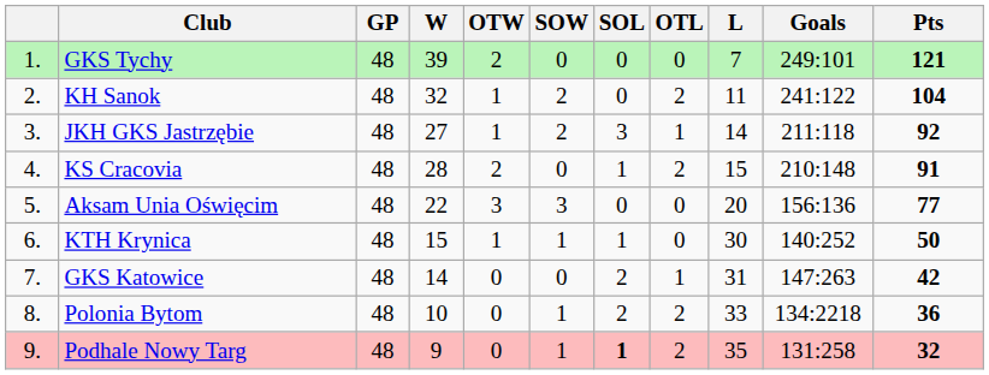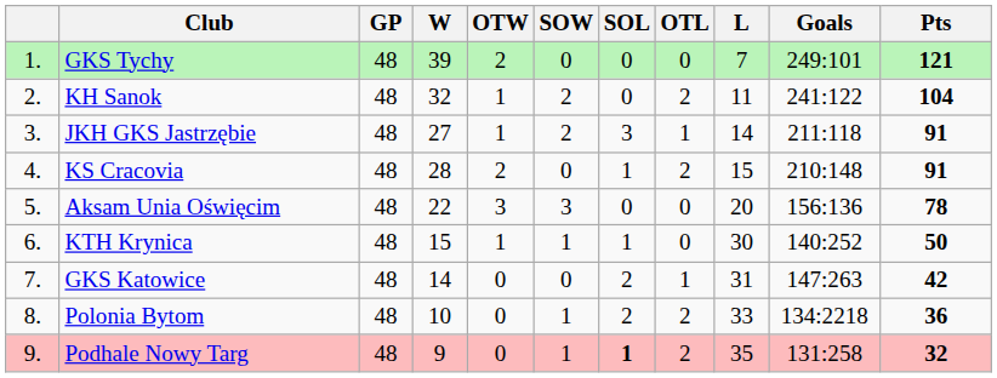JKH GKS Jastrzębie | Pts: 92 -> 91
Aksam Unia Oświęcim | Pts: 77 -> 78
